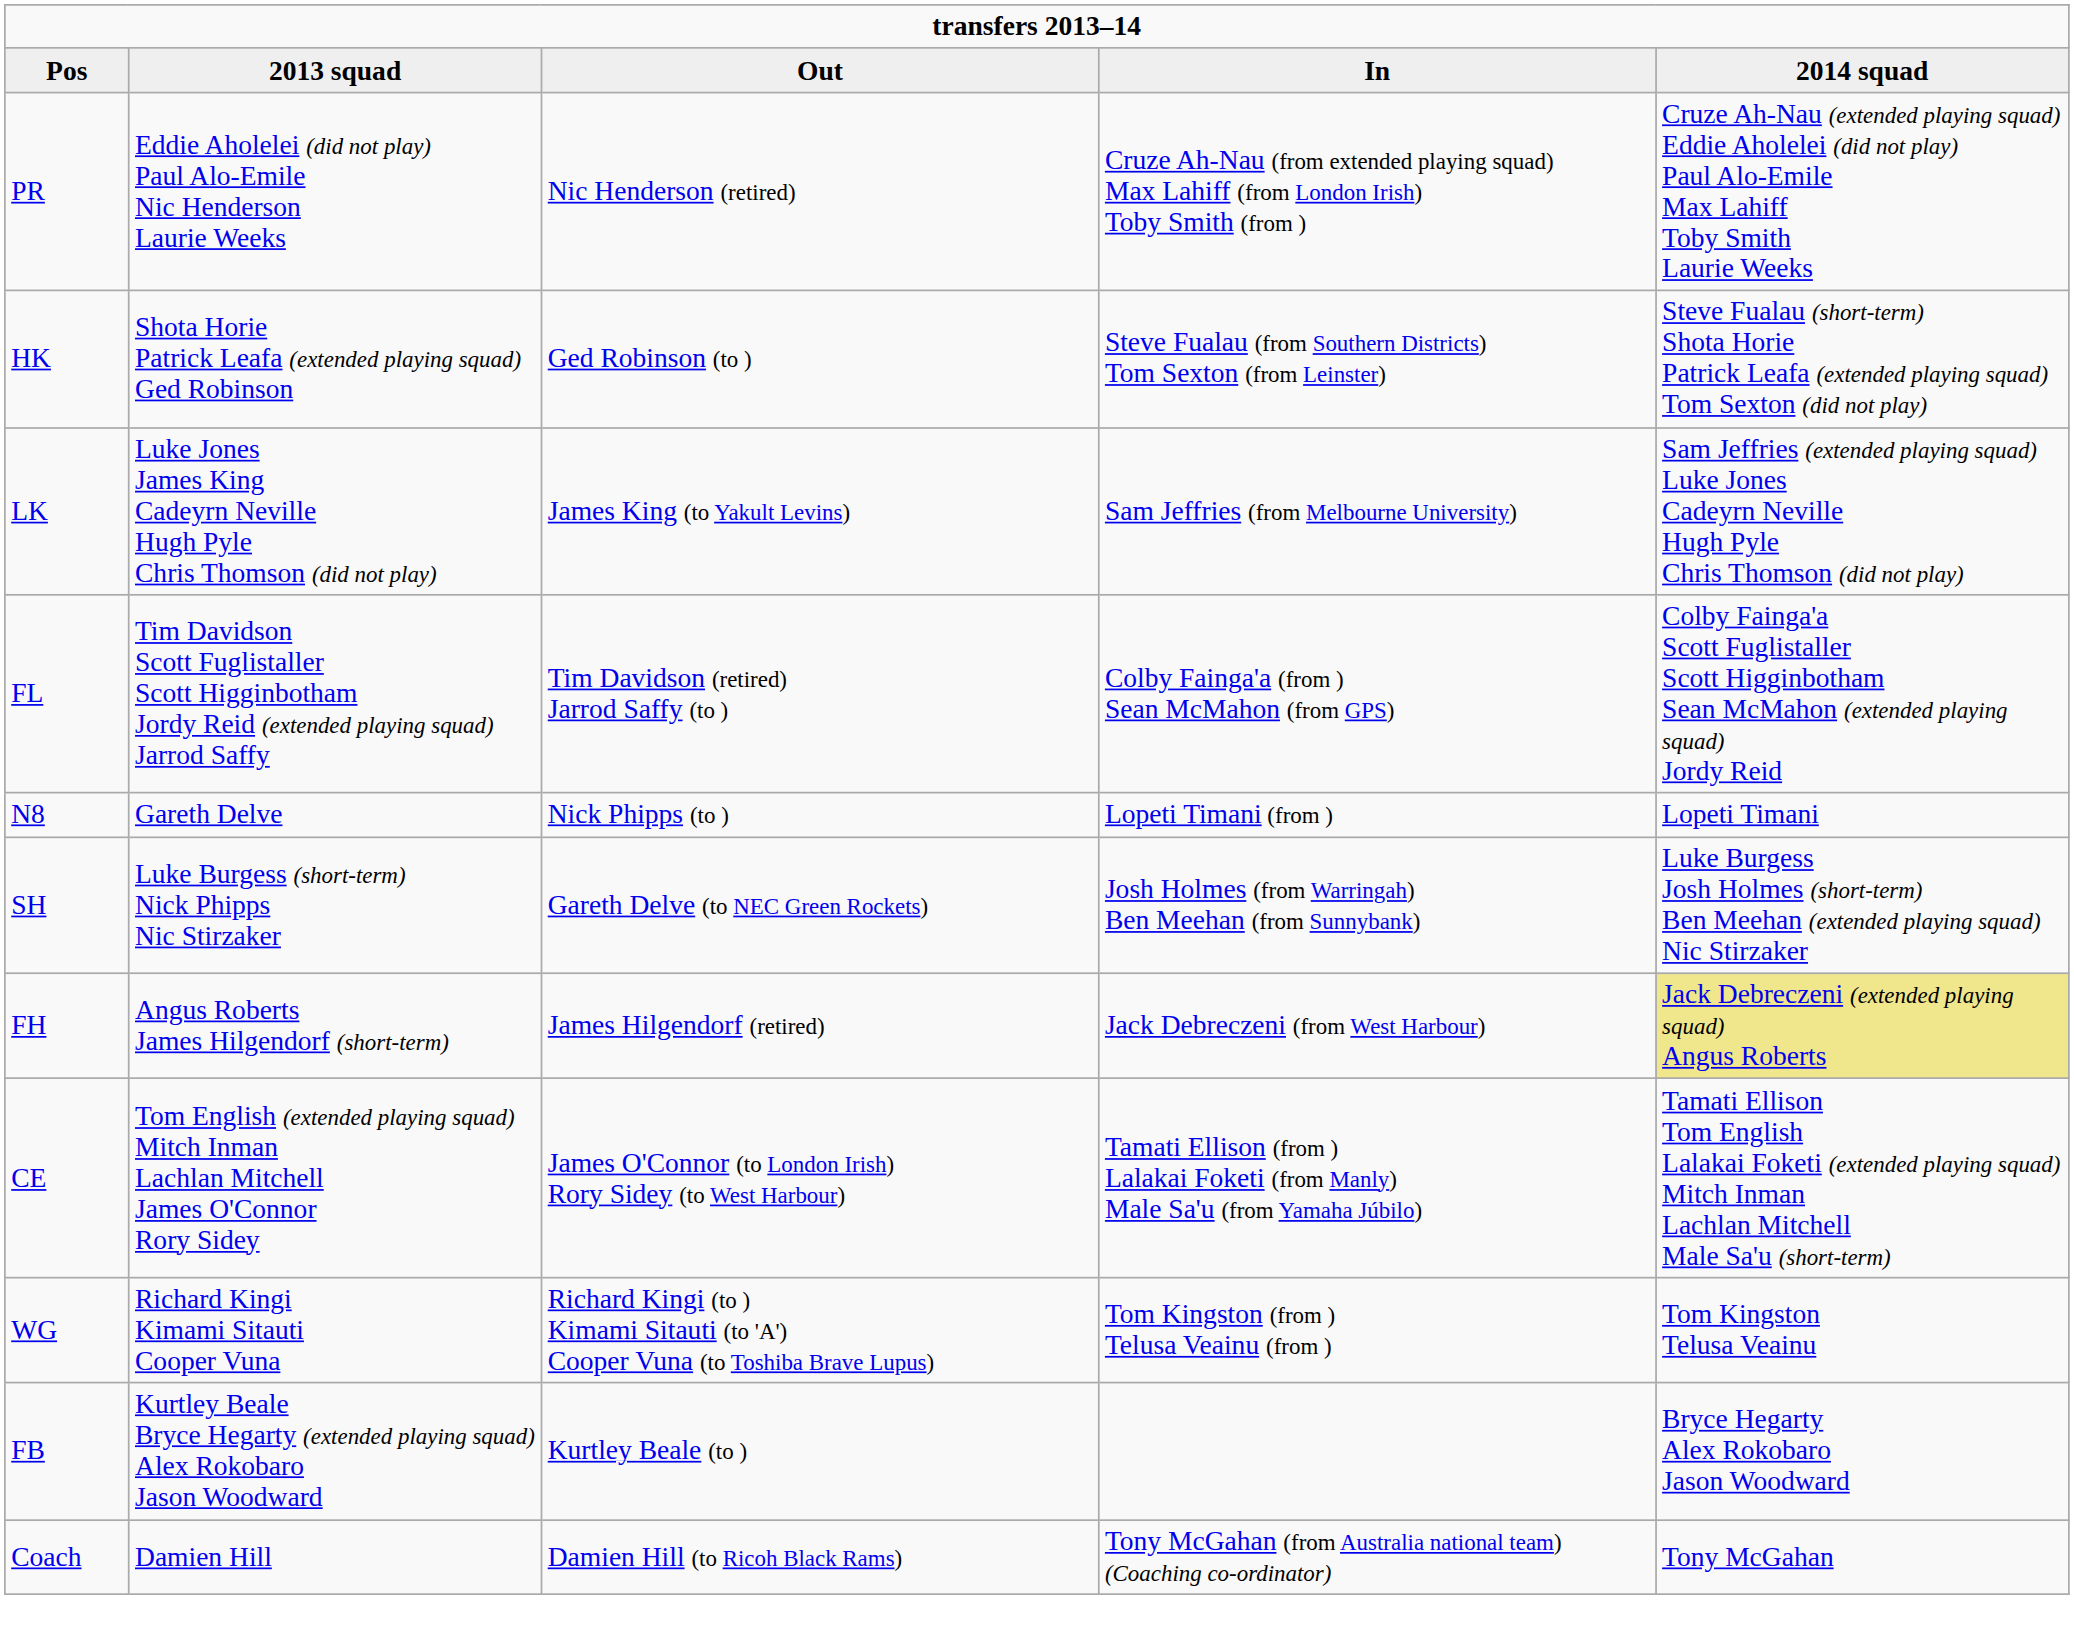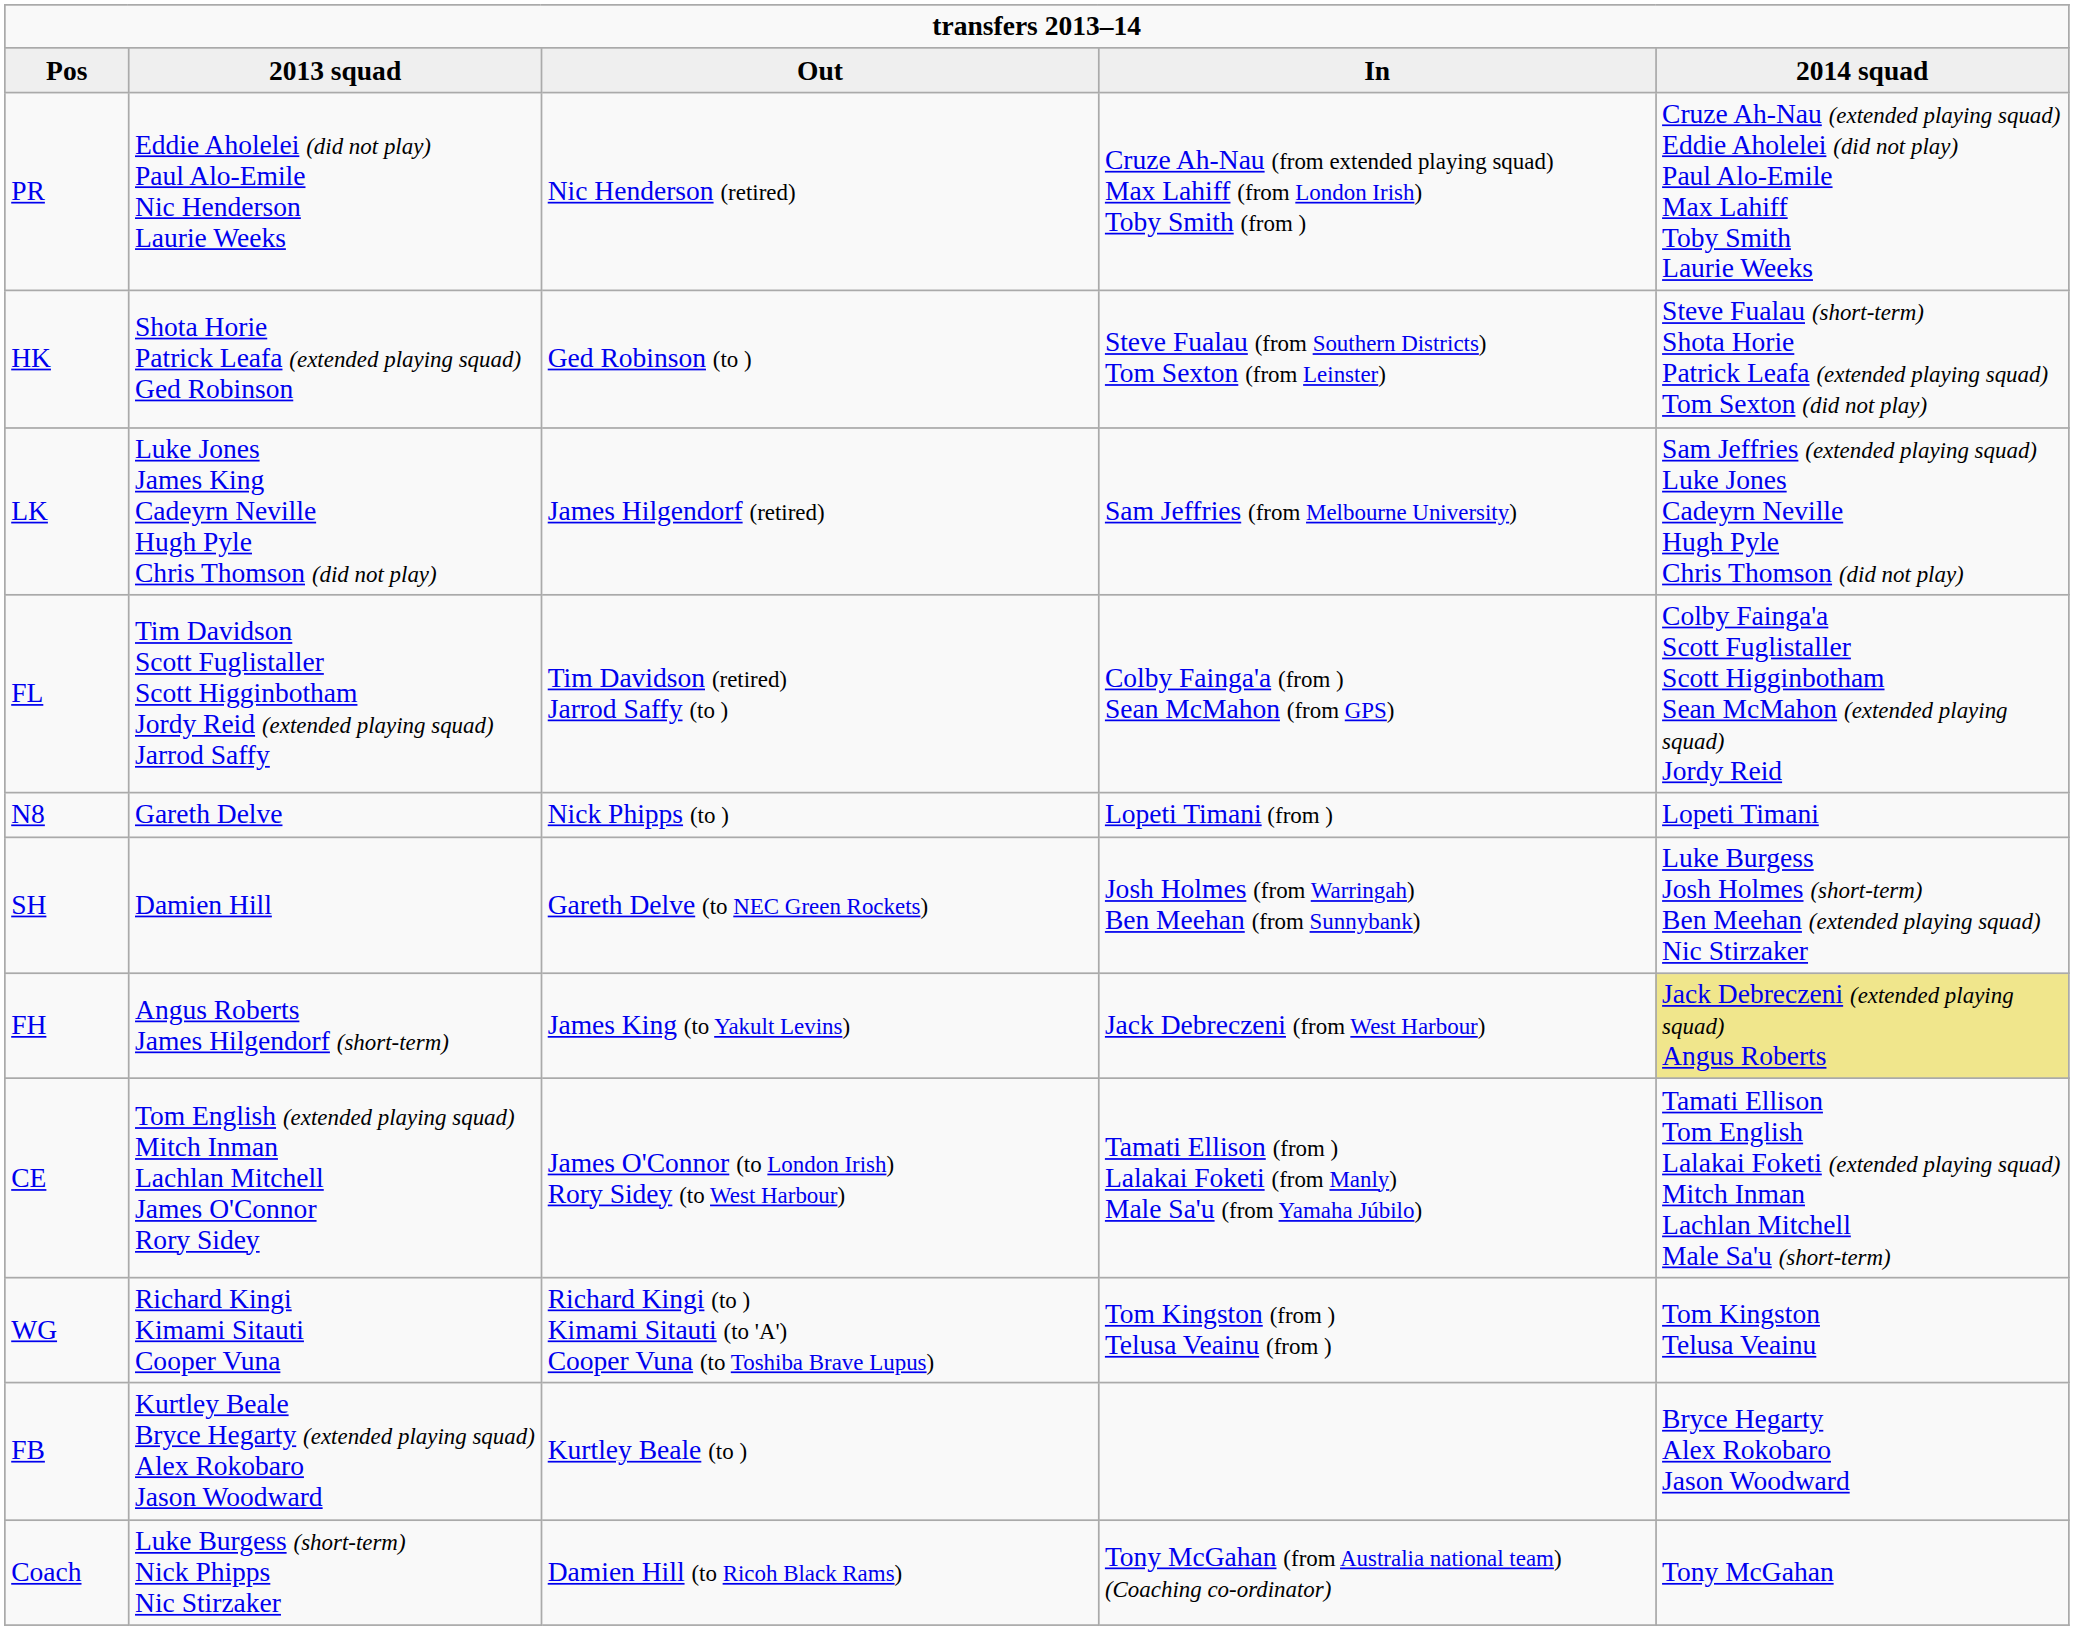LK | Out: James King (to Yakult Levins) -> James Hilgendorf (retired)
SH | 2013 squad: Luke Burgess (short-term) Nick Phipps Nic Stirzaker -> Damien Hill
FH | Out: James Hilgendorf (retired) -> James King (to Yakult Levins)
Coach | 2013 squad: Damien Hill -> Luke Burgess (short-term) Nick Phipps Nic Stirzaker
